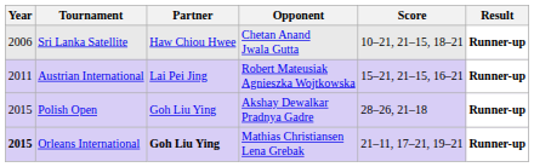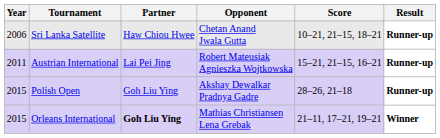Orleans International | Year: bold -> normal
Orleans International | Result: Runner-up -> Winner
